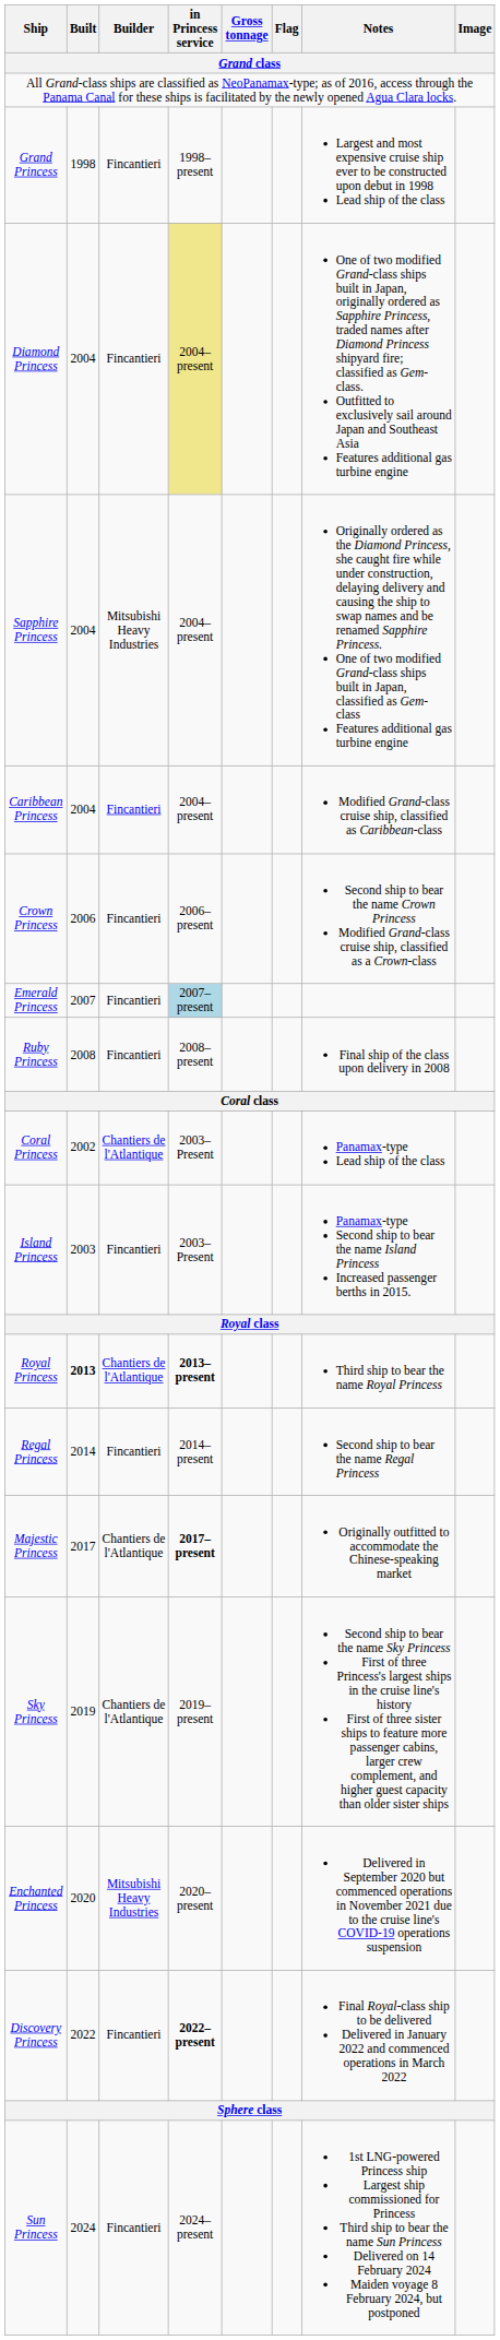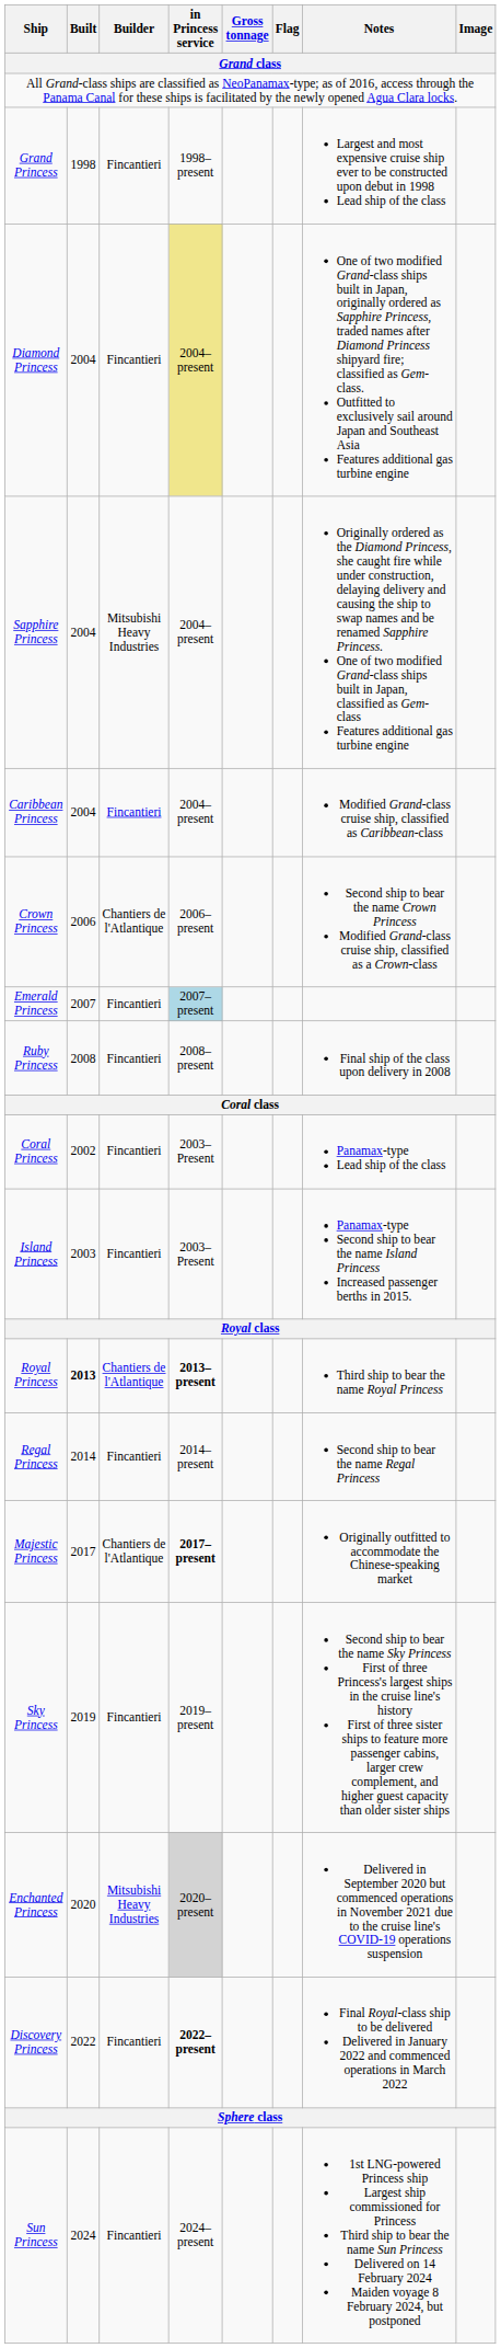Crown Princess | Builder: Fincantieri -> Chantiers de l'Atlantique
Coral Princess | Builder: Chantiers de l'Atlantique -> Fincantieri
Sky Princess | Builder: Chantiers de l'Atlantique -> Fincantieri
Enchanted Princess | in Princess service: no background -> lightgrey background
